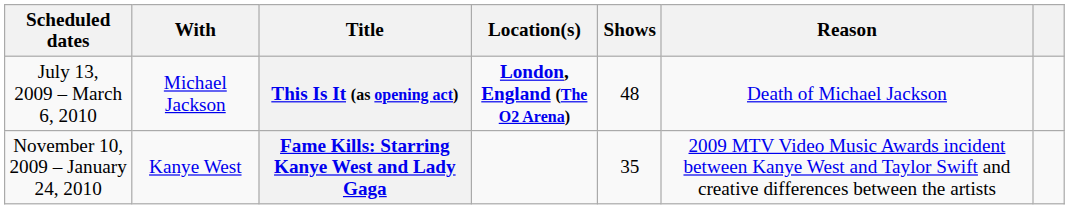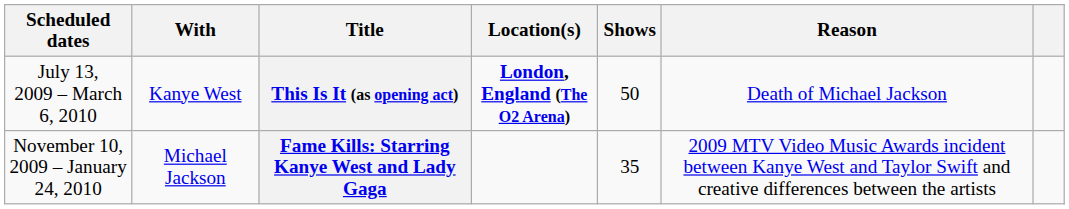This Is It (as opening act) | With: Michael Jackson -> Kanye West
This Is It (as opening act) | Shows: 48 -> 50
Fame Kills: Starring Kanye West and Lady Gaga | With: Kanye West -> Michael Jackson
